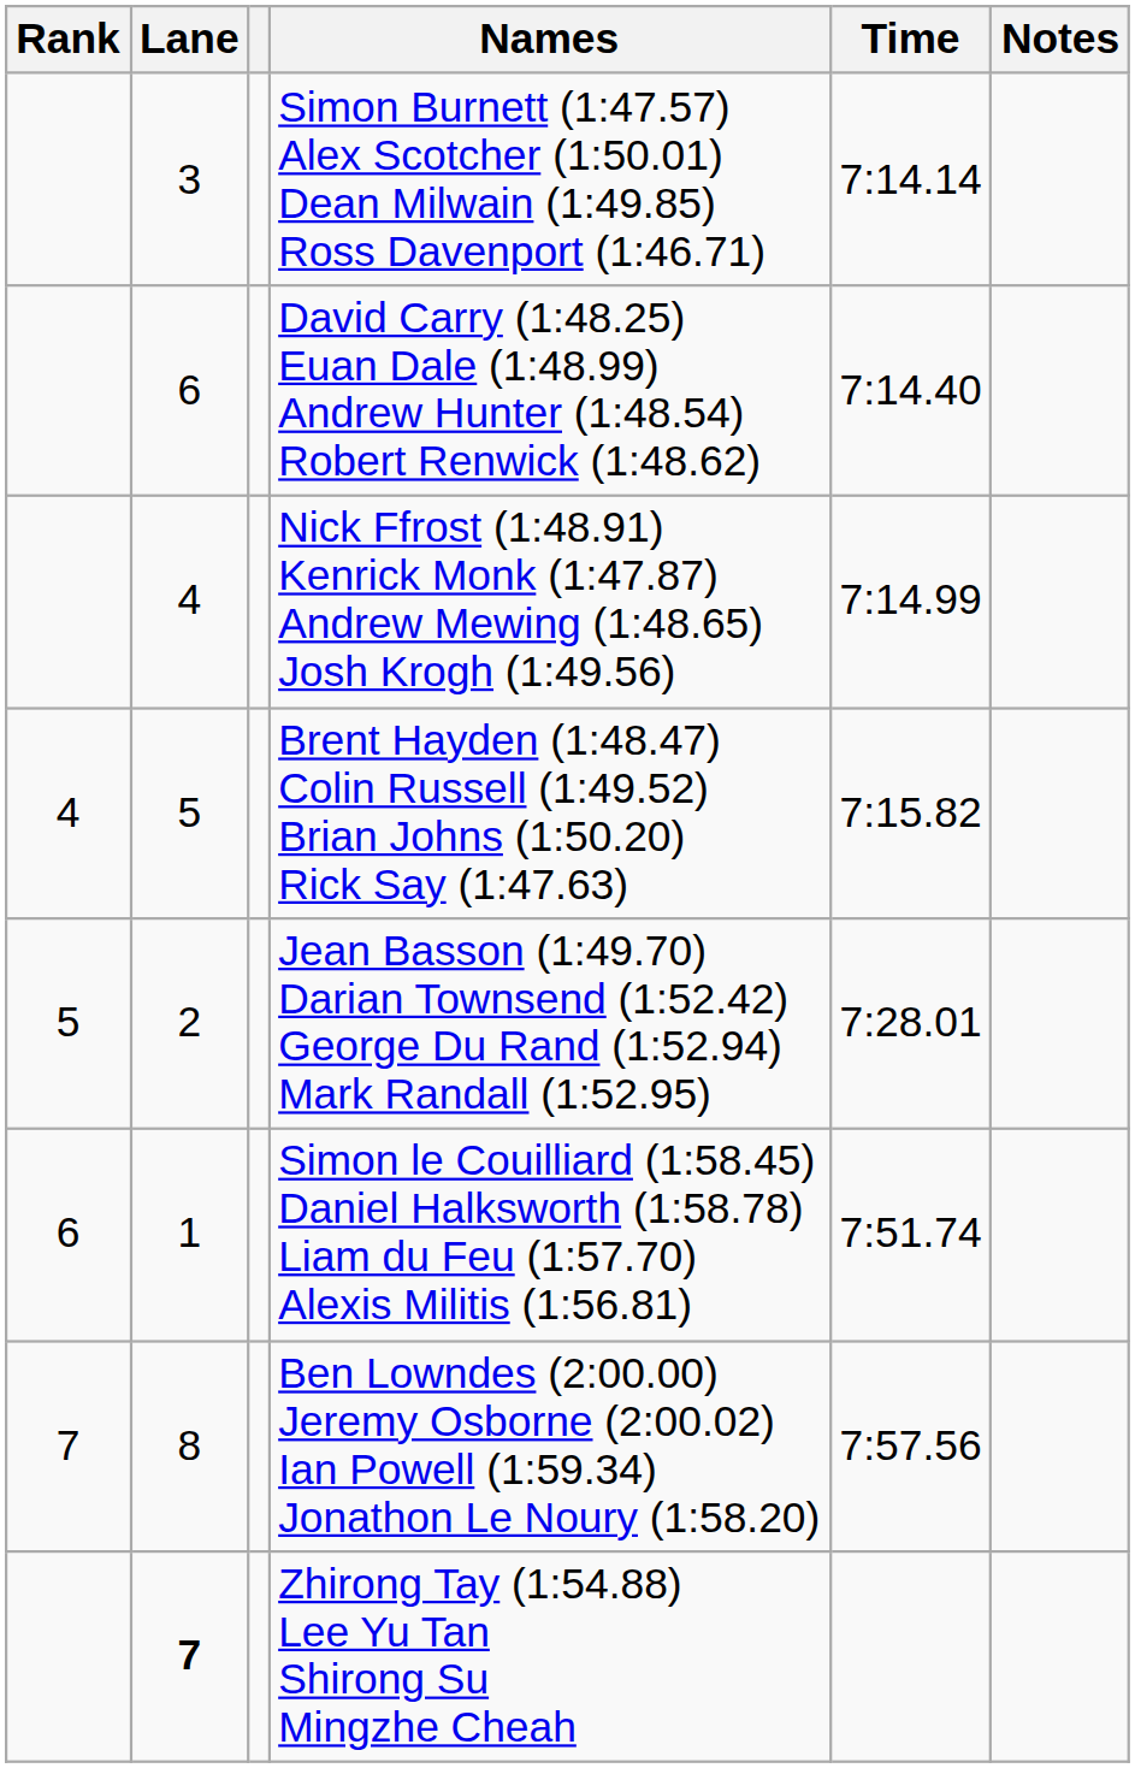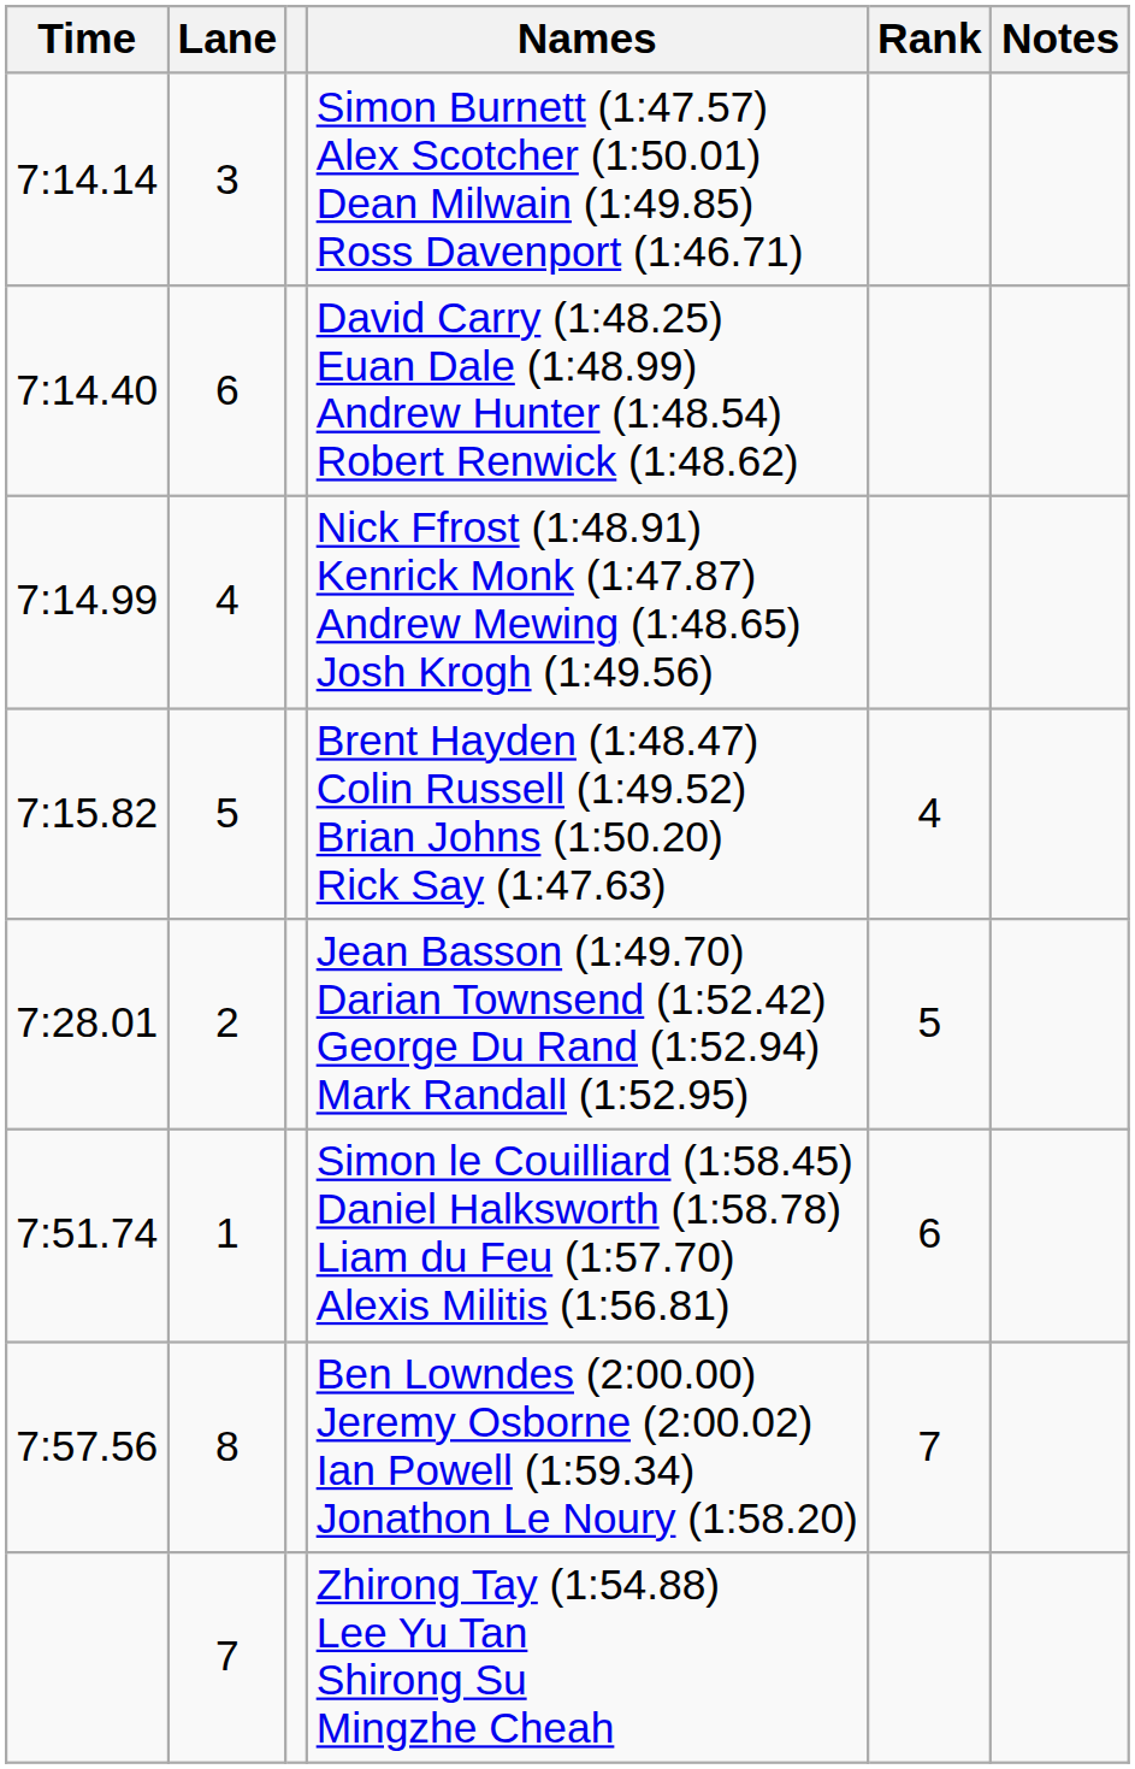columns swapped: Rank <-> Time
Zhirong Tay (1:54.88) Lee Yu Tan Shirong Su Mingzhe Cheah | Lane: bold -> normal
